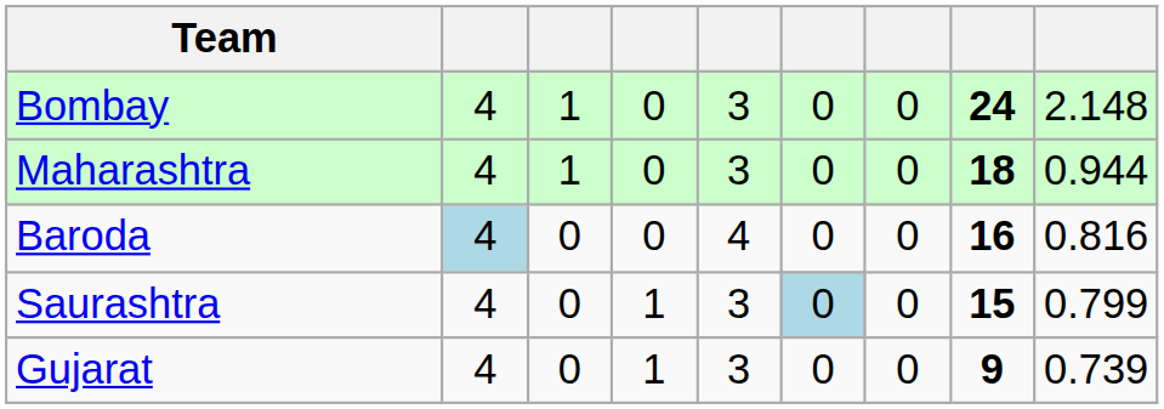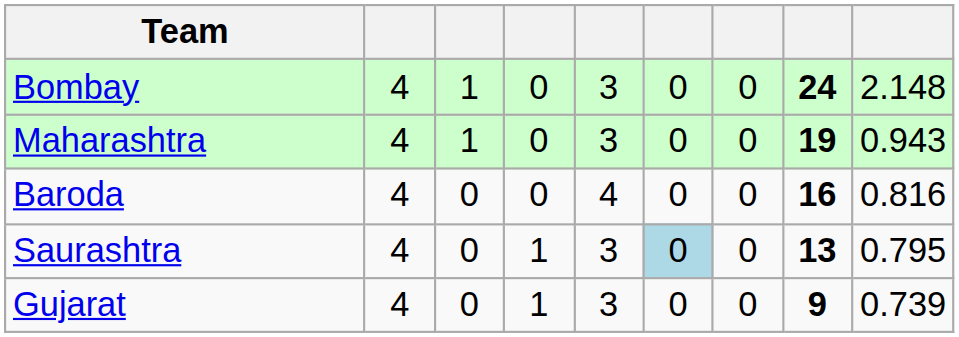Maharashtra | column 8: 18 -> 19
Maharashtra | column 9: 0.944 -> 0.943
Baroda | column 2: lightblue background -> no background
Saurashtra | column 8: 15 -> 13
Saurashtra | column 9: 0.799 -> 0.795
